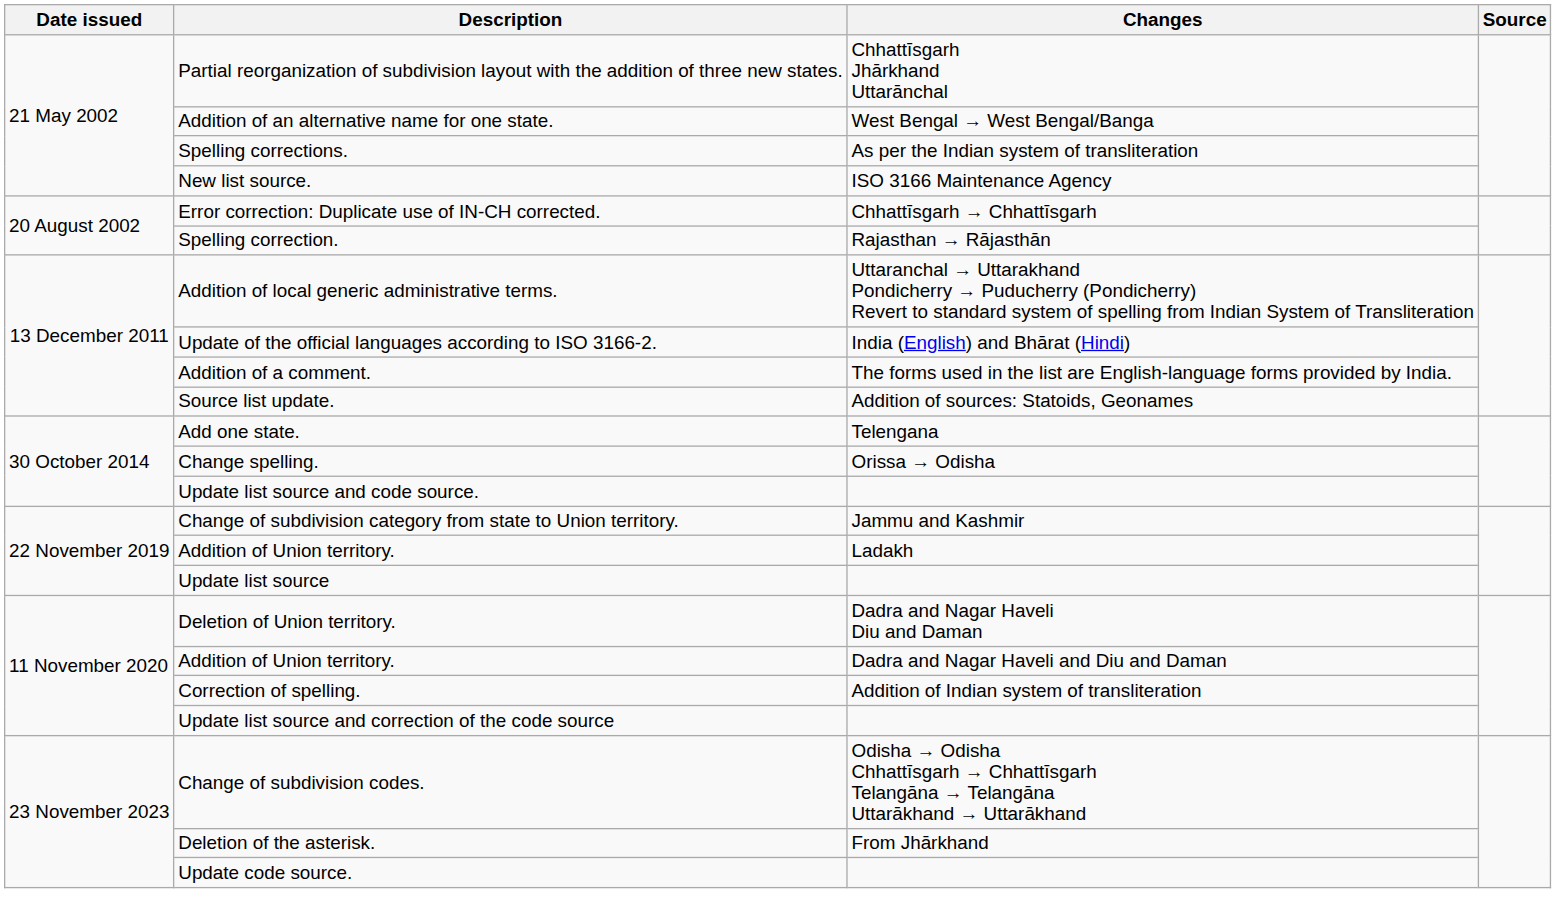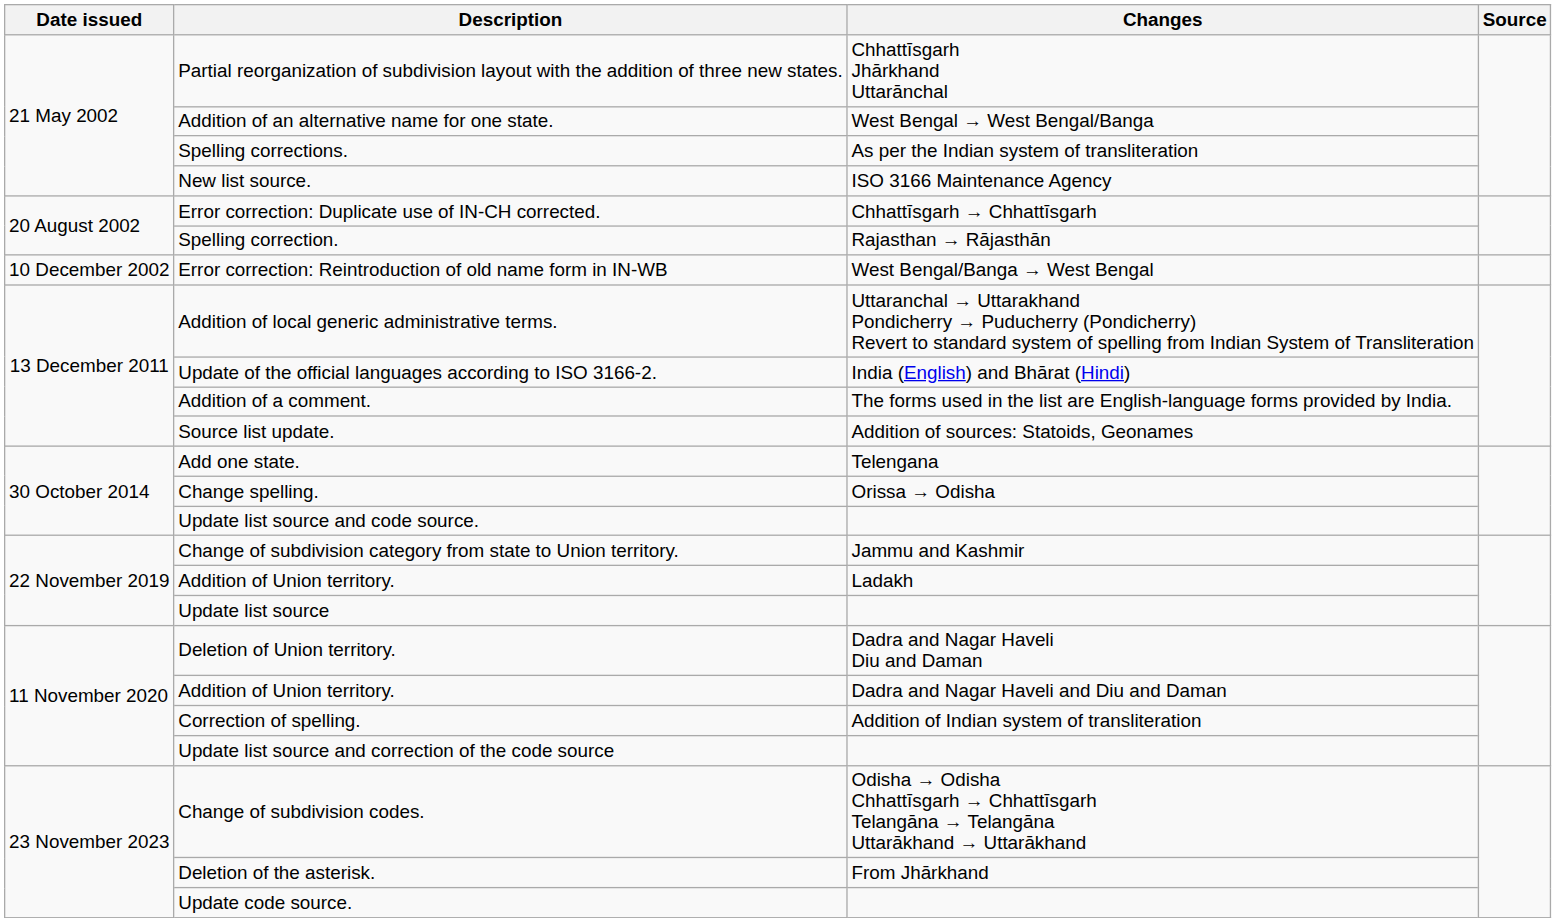+ row: 10 December 2002 | Error correction: Reintroduction of old name form in IN-WB | West Bengal/Banga → West Bengal
